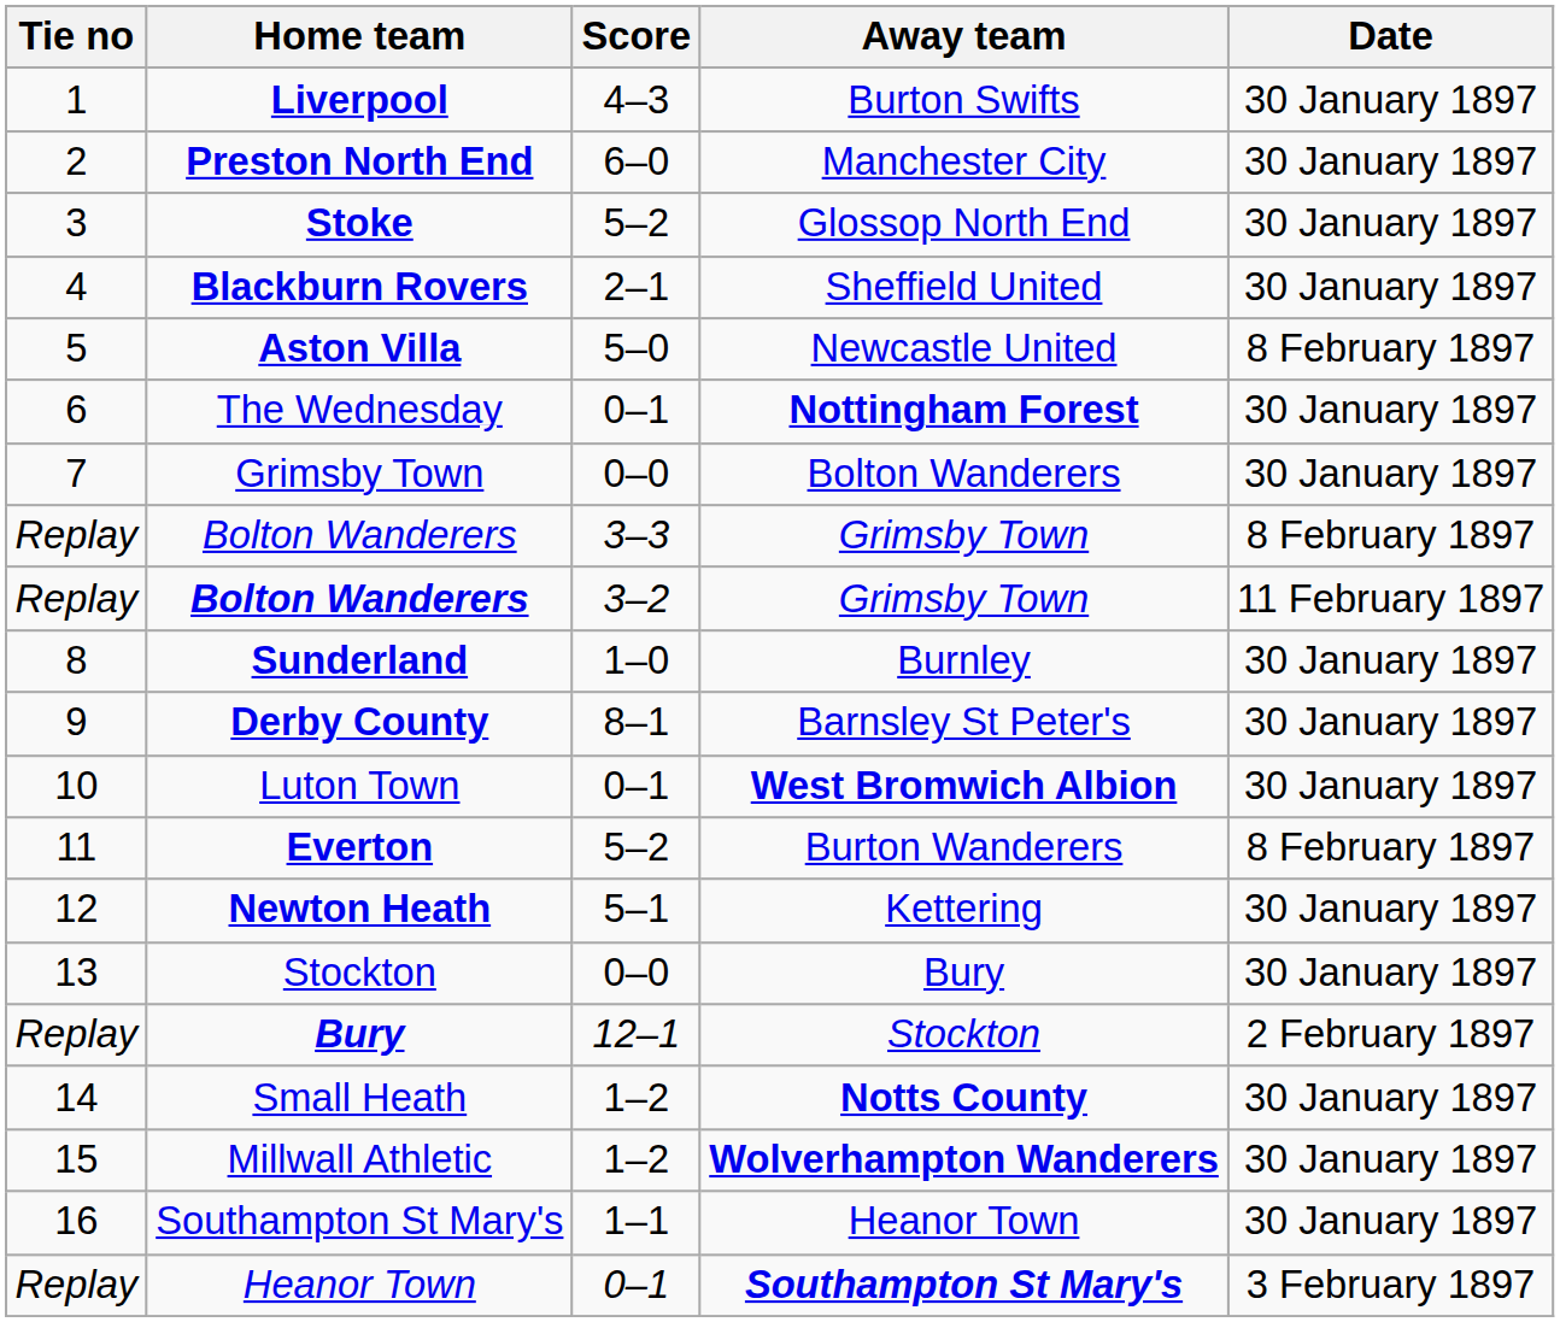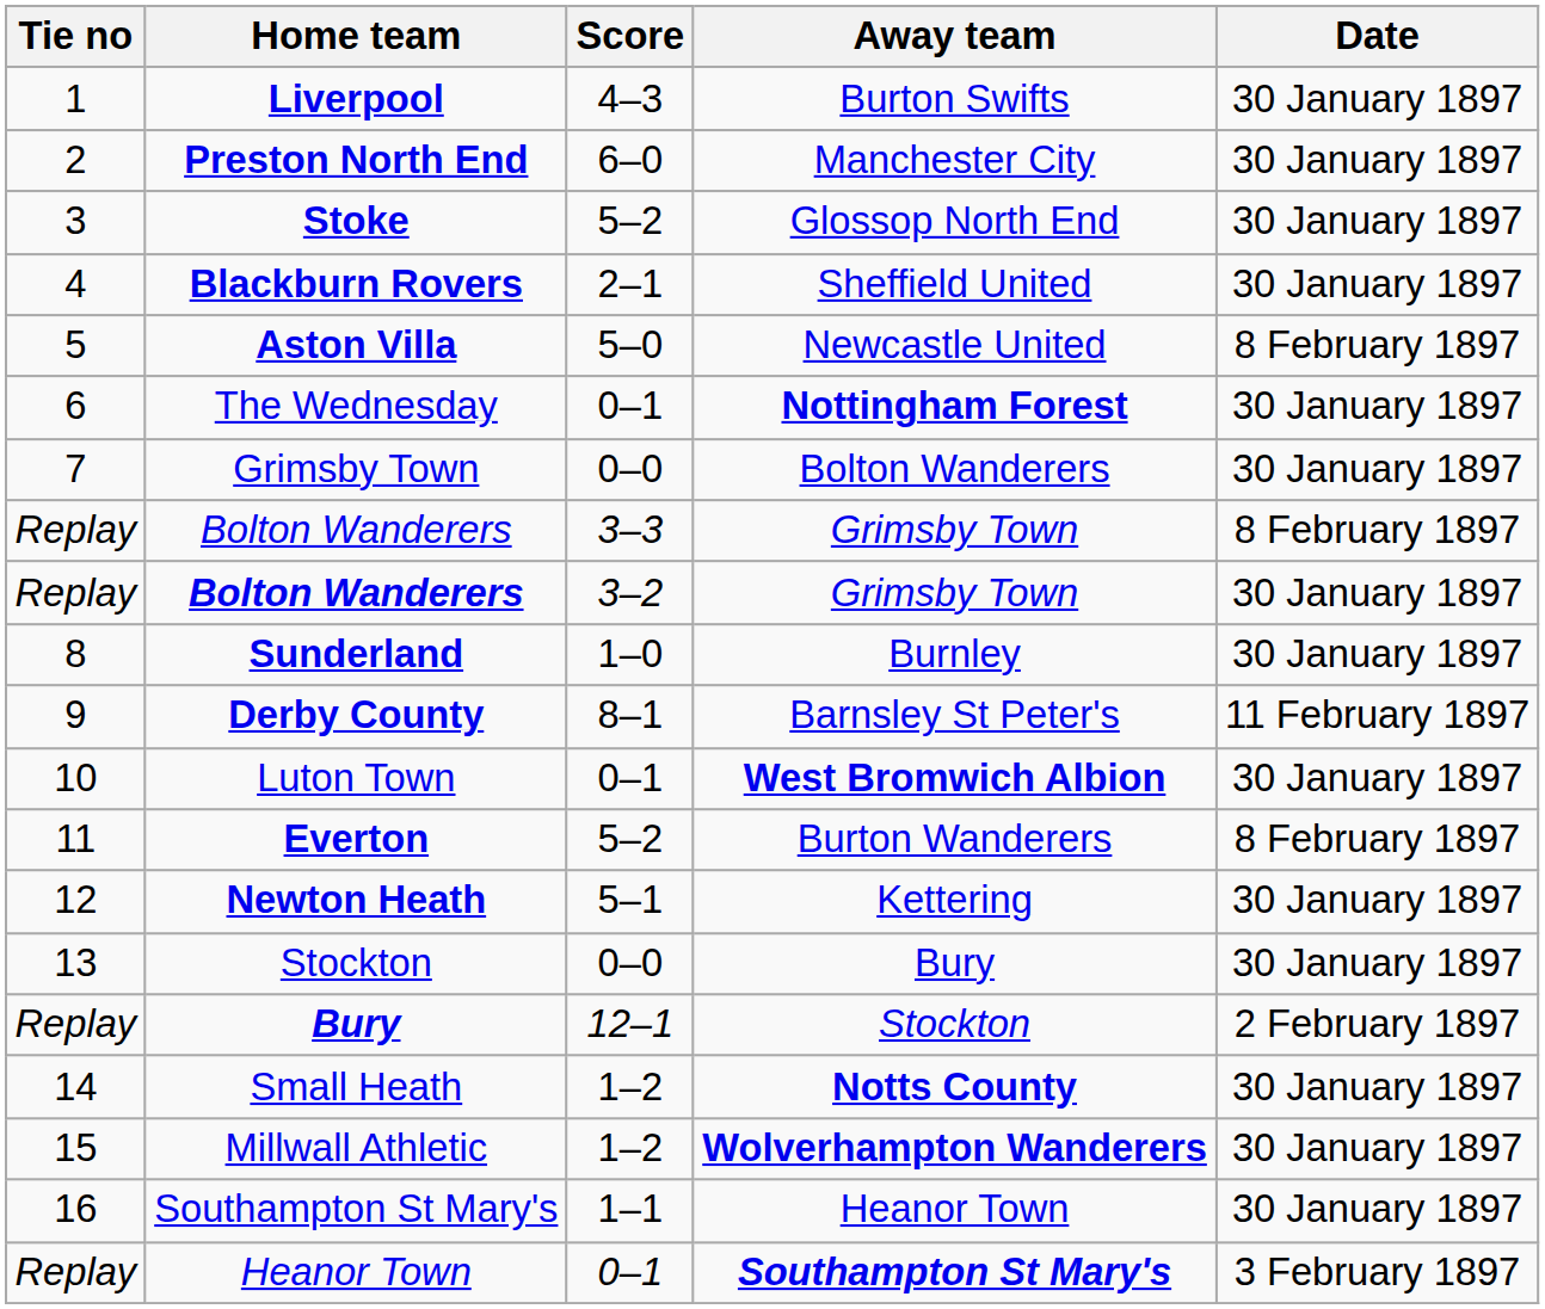Bolton Wanderers / 3–2 | Date: 11 February 1897 -> 30 January 1897
Derby County | Date: 30 January 1897 -> 11 February 1897
